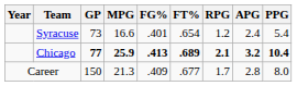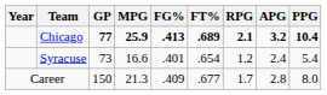rows swapped: Syracuse <-> Chicago
